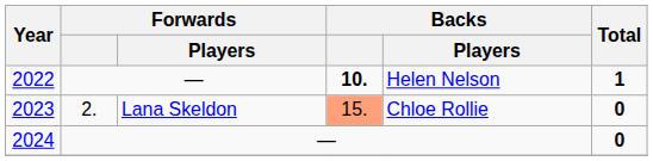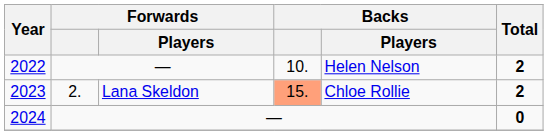2022 | Backs: bold -> normal
2022 | Total: 1 -> 2
2023 | Total: 0 -> 2
